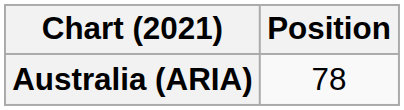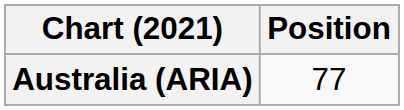Australia (ARIA) | Position: 78 -> 77
